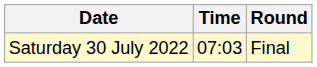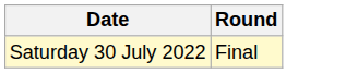- column: Time | 07:03
